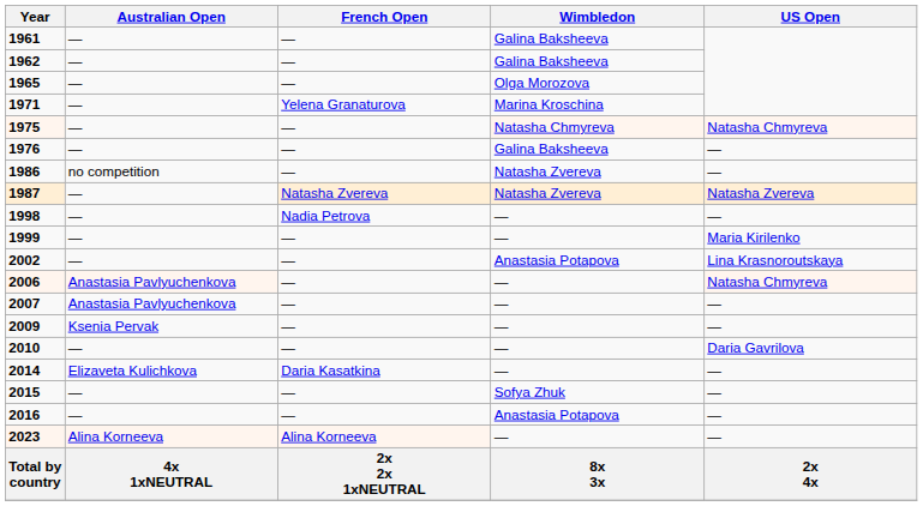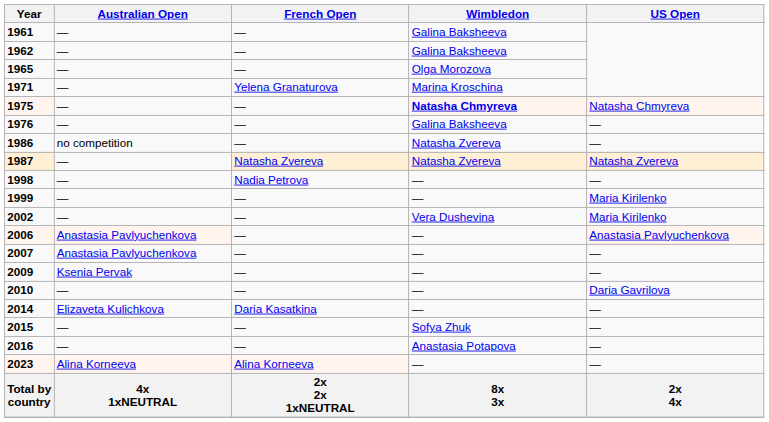1975 | Wimbledon: normal -> bold
2002 | Wimbledon: Anastasia Potapova -> Vera Dushevina
2002 | US Open: Lina Krasnoroutskaya -> Maria Kirilenko
2006 | US Open: Natasha Chmyreva -> Anastasia Pavlyuchenkova
